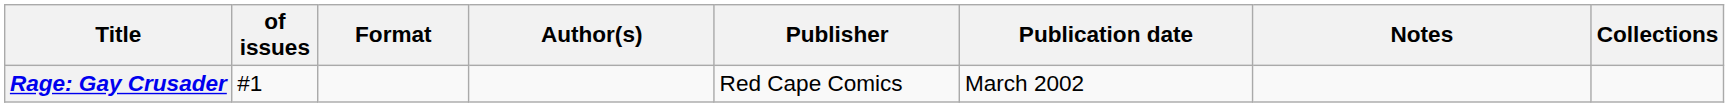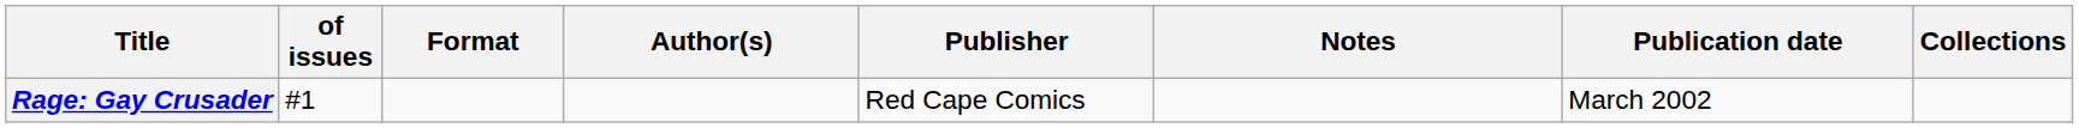columns swapped: Publication date <-> Notes
